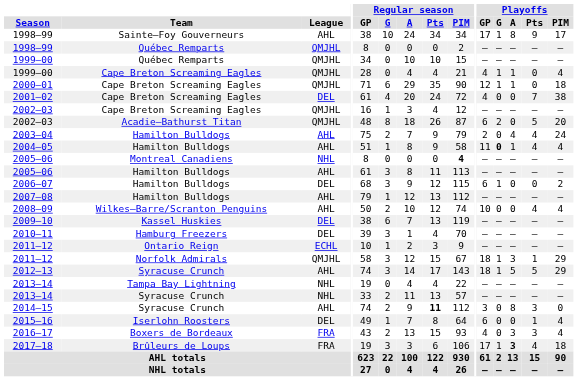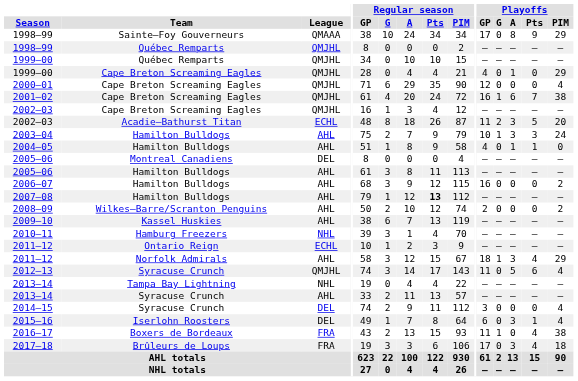1998–99 / Sainte–Foy Gouverneurs | League: AHL -> QMAAA
1998–99 / Sainte–Foy Gouverneurs | Playoffs / G: 1 -> 0
1998–99 / Sainte–Foy Gouverneurs | Playoffs / PIM: 17 -> 29
1999–00 / Cape Breton Screaming Eagles | Playoffs / G: 1 -> 0
1999–00 / Cape Breton Screaming Eagles | Playoffs / PIM: 4 -> 29
2000–01 | Playoffs / G: 1 -> 0
2000–01 | Playoffs / A: 1 -> 0
2000–01 | Playoffs / PIM: 18 -> 4
2001–02 | League: DEL -> QMJHL
2001–02 | Playoffs / GP: 4 -> 16
2001–02 | Playoffs / G: 0 -> 1
2001–02 | Playoffs / A: 0 -> 6
2002–03 / Acadie–Bathurst Titan | League: QMJHL -> ECHL
2002–03 / Acadie–Bathurst Titan | Playoffs / GP: 6 -> 11
2002–03 / Acadie–Bathurst Titan | Playoffs / A: 0 -> 3
2003–04 | Playoffs / GP: 2 -> 10
2003–04 | Playoffs / G: 0 -> 1
2003–04 | Playoffs / A: 4 -> 3
2003–04 | Playoffs / Pts: 4 -> 3
2004–05 | Playoffs / GP: 11 -> 4
2004–05 | Playoffs / G: bold -> normal
2004–05 | Playoffs / Pts: 4 -> 1
2004–05 | Playoffs / PIM: 4 -> 0
2005–06 / Montreal Canadiens | League: NHL -> DEL
2005–06 / Montreal Canadiens | Regular season / PIM: bold -> normal
2006–07 | League: DEL -> AHL
2006–07 | Playoffs / GP: 6 -> 16
2006–07 | Playoffs / G: 1 -> 0
2007–08 | Regular season / Pts: normal -> bold
2008–09 | Playoffs / GP: 10 -> 2
2008–09 | Playoffs / Pts: 4 -> 0
2008–09 | Playoffs / PIM: 4 -> 2
2009–10 | League: DEL -> AHL
2010–11 | League: DEL -> NHL
2011–12 / Norfolk Admirals | League: QMJHL -> AHL
2011–12 / Norfolk Admirals | Playoffs / Pts: 1 -> 4
2012–13 | League: AHL -> QMJHL
2012–13 | Playoffs / GP: 18 -> 11
2012–13 | Playoffs / G: 1 -> 0
2012–13 | Playoffs / Pts: 5 -> 6
2012–13 | Playoffs / PIM: 29 -> 4
2013–14 / Syracuse Crunch | League: NHL -> AHL
2014–15 | League: AHL -> DEL
2014–15 | Regular season / Pts: bold -> normal
2014–15 | Playoffs / A: 8 -> 0
2014–15 | Playoffs / Pts: 3 -> 0
2014–15 | Playoffs / PIM: 0 -> 4
2015–16 | Playoffs / A: 0 -> 3
2016–17 | Playoffs / GP: 4 -> 11
2016–17 | Playoffs / G: 0 -> 1
2016–17 | Playoffs / A: 3 -> 0
2016–17 | Playoffs / Pts: 3 -> 4
2016–17 | Playoffs / PIM: 4 -> 38
2017–18 | Playoffs / G: 1 -> 0
2017–18 | Playoffs / A: bold -> normal
